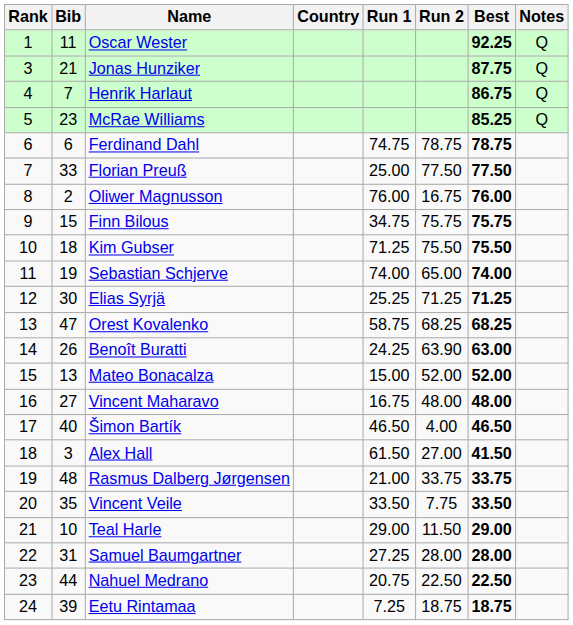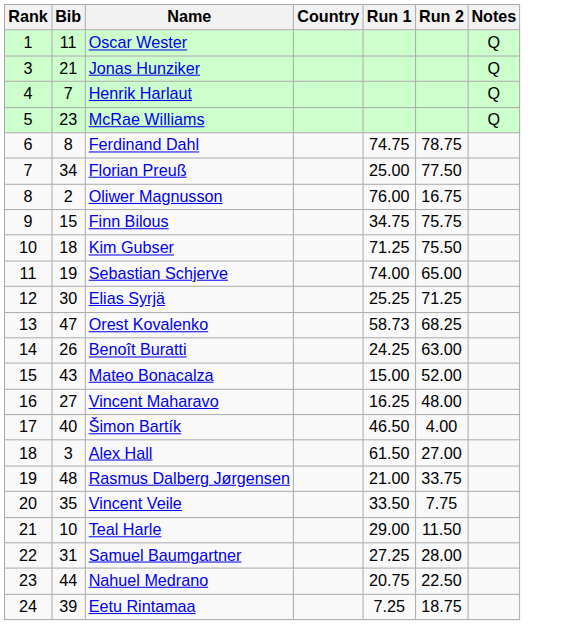- column: Best | 92.25 | 87.75 | 86.75 | 85.25 | 78.75 | 77.50 | 76.00 | 75.75 | 75.50 | 74.00 | 71.25 | 68.25 | 63.00 | 52.00 | 48.00 | 46.50 | 41.50 | 33.75 | 33.50 | 29.00 | 28.00 | 22.50 | 18.75
Ferdinand Dahl | Bib: 6 -> 8
Florian Preuß | Bib: 33 -> 34
Orest Kovalenko | Run 1: 58.75 -> 58.73
Benoît Buratti | Run 2: 63.90 -> 63.00
Mateo Bonacalza | Bib: 13 -> 43
Vincent Maharavo | Run 1: 16.75 -> 16.25
